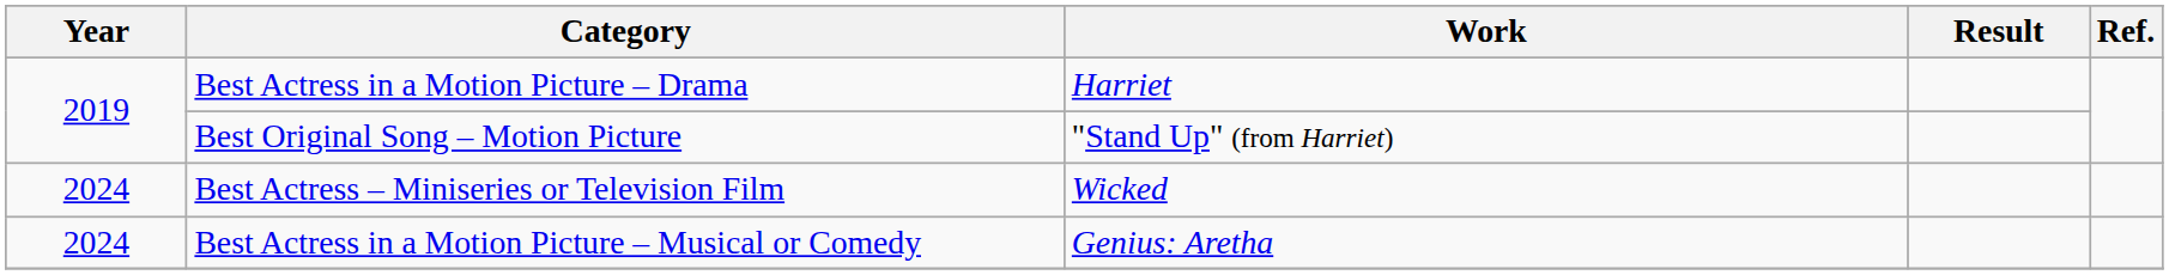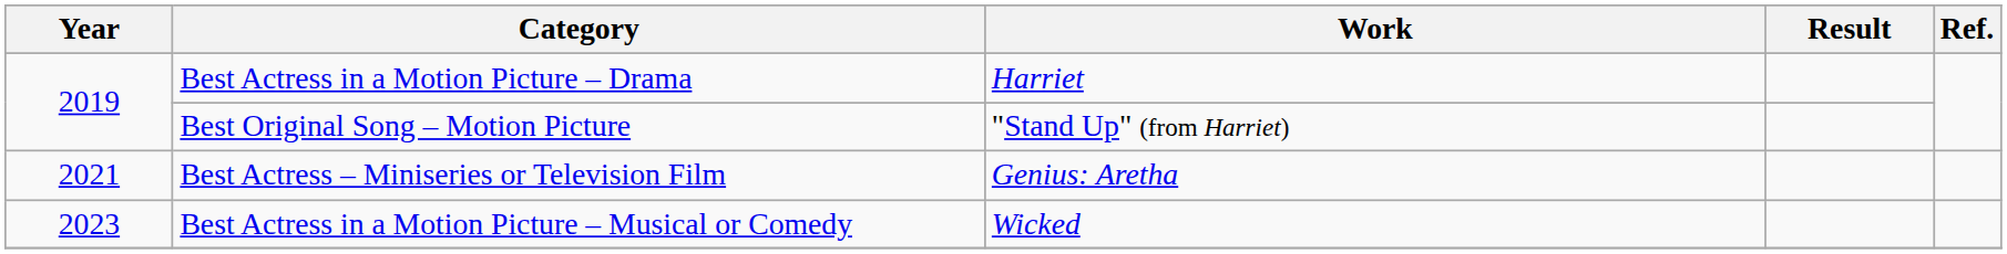Best Actress – Miniseries or Television Film | Year: 2024 -> 2021
Best Actress – Miniseries or Television Film | Work: Wicked -> Genius: Aretha
Best Actress in a Motion Picture – Musical or Comedy | Year: 2024 -> 2023
Best Actress in a Motion Picture – Musical or Comedy | Work: Genius: Aretha -> Wicked
